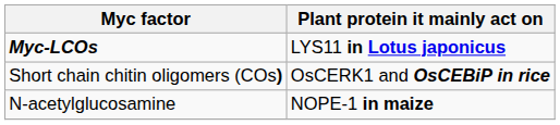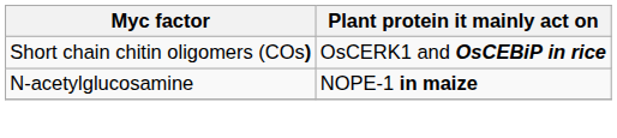- row: Myc-LCOs | LYS11 in Lotus japonicus
